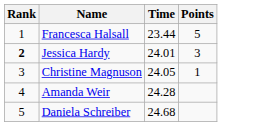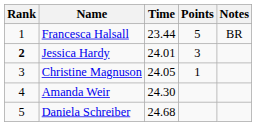+ column: Notes | BR
Amanda Weir | Time: 24.28 -> 24.30
